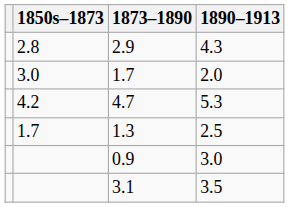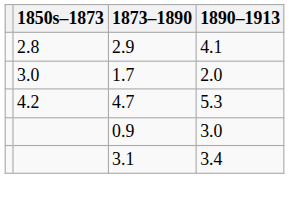2.9 | 1890–1913: 4.3 -> 4.1
- row: 1.7 | 1.3 | 2.5
3.1 | 1890–1913: 3.5 -> 3.4
